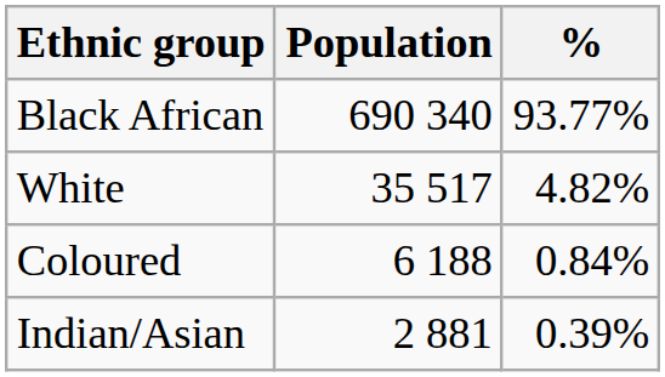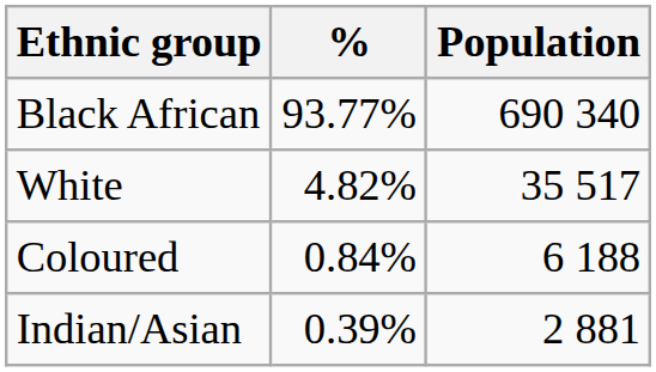columns swapped: Population <-> %
